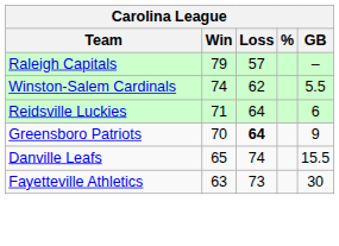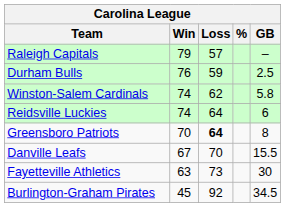+ row: Durham Bulls | 76 | 59 | 2.5
Winston-Salem Cardinals | GB: 5.5 -> 5.8
Reidsville Luckies | Win: 71 -> 74
Greensboro Patriots | GB: 9 -> 8
Danville Leafs | Win: 65 -> 67
Danville Leafs | Loss: 74 -> 70
+ row: Burlington-Graham Pirates | 45 | 92 | 34.5
